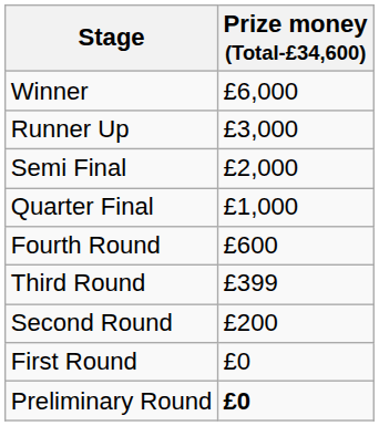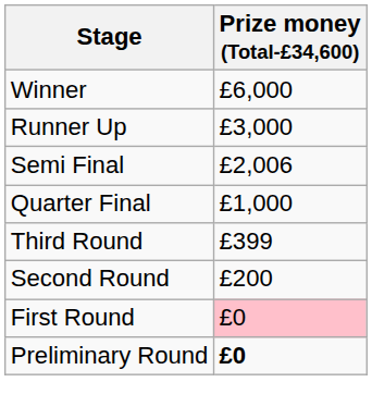Semi Final | Prize money (Total-£34,600): £2,000 -> £2,006
- row: Fourth Round | £600
First Round | Prize money (Total-£34,600): no background -> pink background
